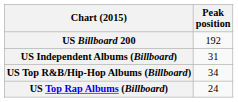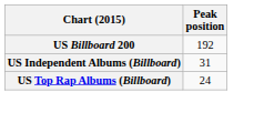- row: US Top R&B/Hip-Hop Albums (Billboard) | 34
